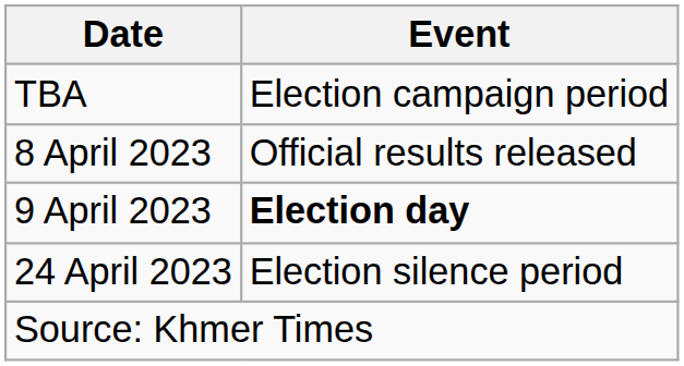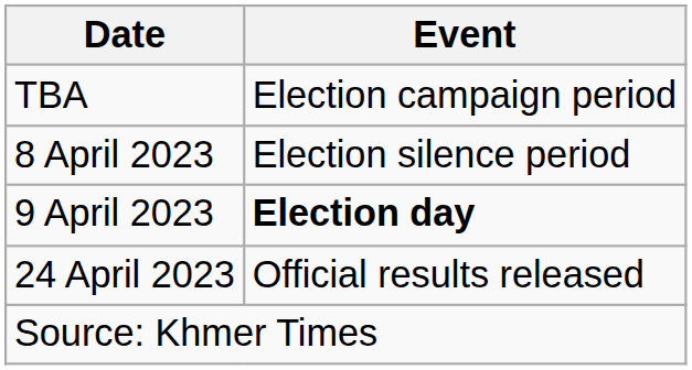8 April 2023 | Event: Official results released -> Election silence period
24 April 2023 | Event: Election silence period -> Official results released
